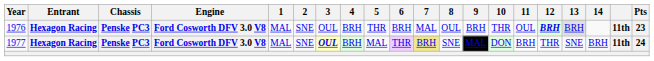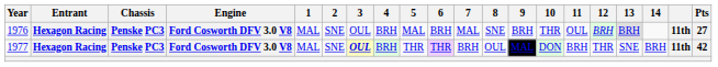1976 | 5: THR -> MAL
1976 | 8: OUL -> SNE
1976 | 12: bold -> normal
1976 | Pts: 23 -> 27
1977 | 5: MAL -> THR
1977 | 7: khaki background -> no background
1977 | 8: SNE -> OUL
1977 | Pts: 24 -> 42
